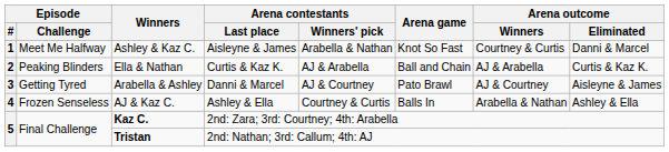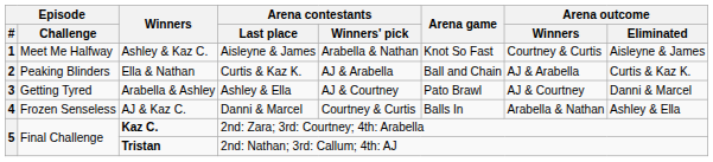Ashley & Kaz C. | Arena outcome / Eliminated: Danni & Marcel -> Aisleyne & James
Arabella & Ashley | Arena contestants / Last place: Danni & Marcel -> Ashley & Ella
Arabella & Ashley | Arena outcome / Eliminated: Aisleyne & James -> Danni & Marcel
AJ & Kaz C. | Arena contestants / Last place: Ashley & Ella -> Danni & Marcel
